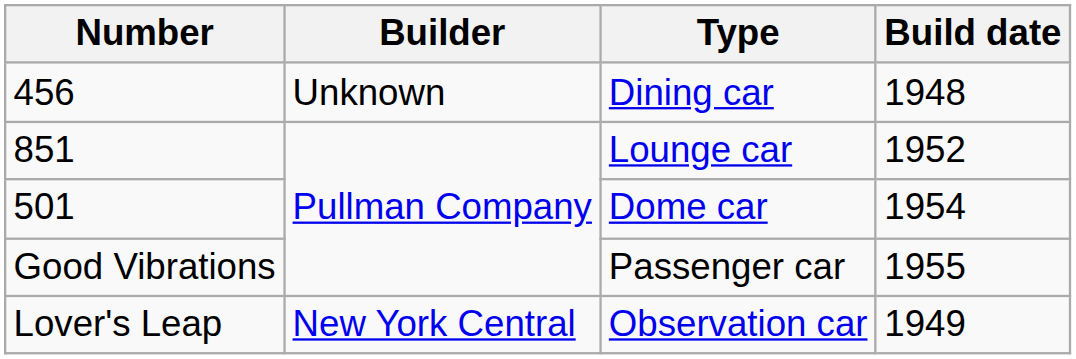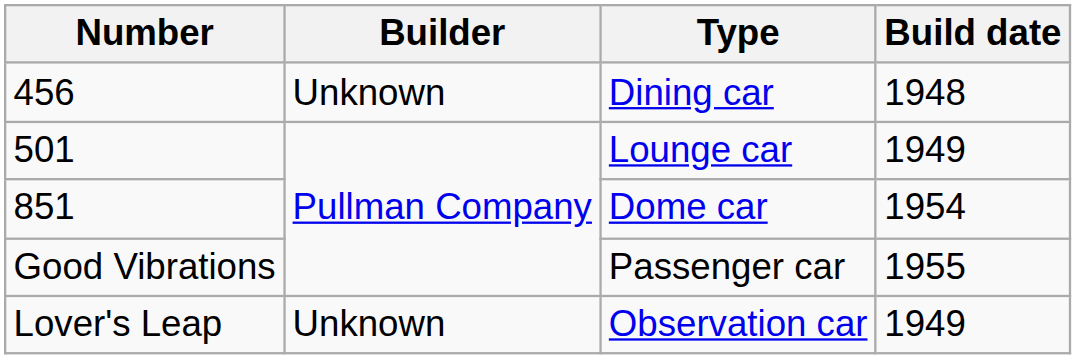Lounge car | Number: 851 -> 501
Lounge car | Build date: 1952 -> 1949
Dome car | Number: 501 -> 851
Observation car | Builder: New York Central -> Unknown
